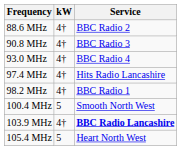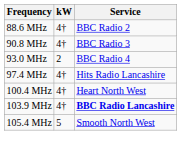93.0 MHz | kW: 4† -> 2
- row: 98.2 MHz | 4† | BBC Radio 1
100.4 MHz | kW: 5 -> 4†
100.4 MHz | Service: Smooth North West -> Heart North West
105.4 MHz | Service: Heart North West -> Smooth North West
